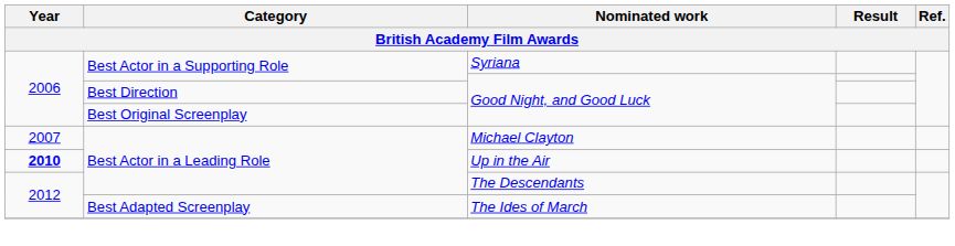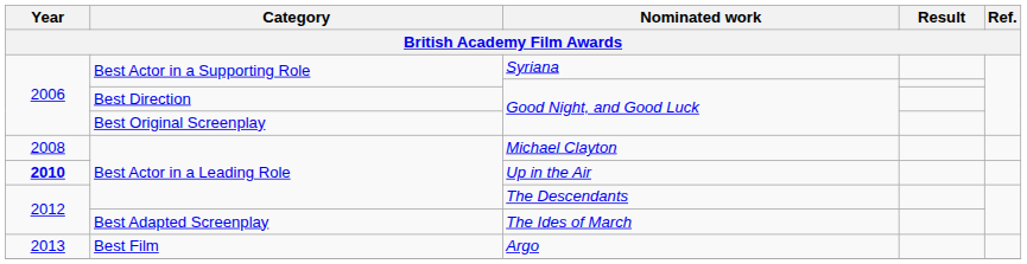Michael Clayton | Year: 2007 -> 2008
+ row: 2013 | Best Film | Argo
